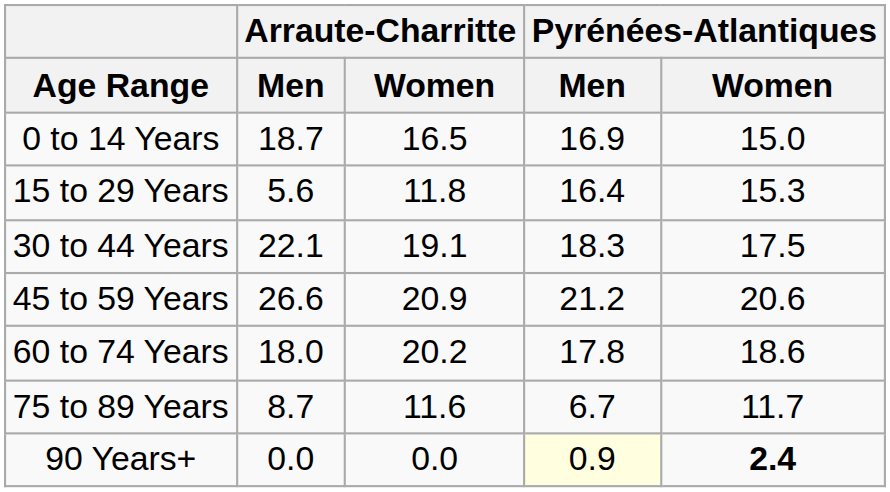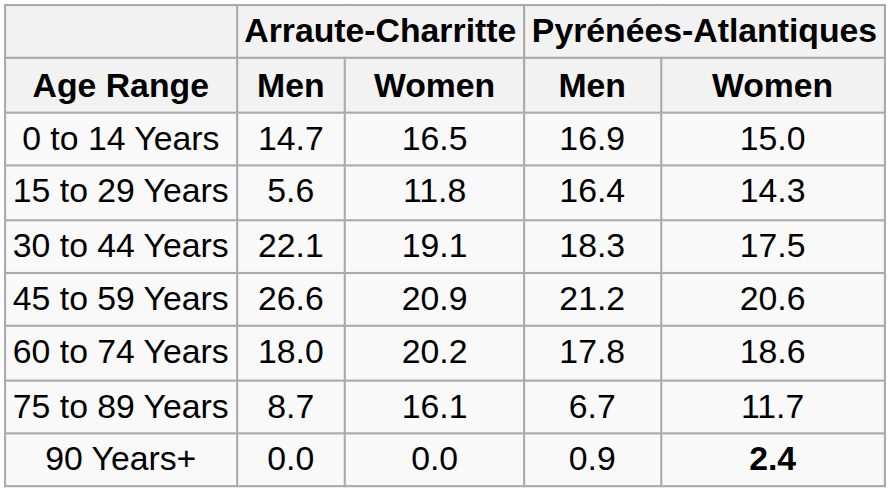0 to 14 Years | Arraute-Charritte / Men: 18.7 -> 14.7
15 to 29 Years | Pyrénées-Atlantiques / Women: 15.3 -> 14.3
75 to 89 Years | Arraute-Charritte / Women: 11.6 -> 16.1
90 Years+ | Pyrénées-Atlantiques / Men: lightyellow background -> no background
